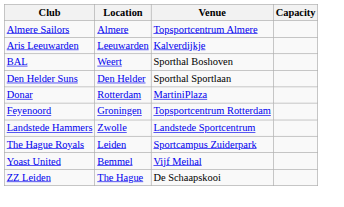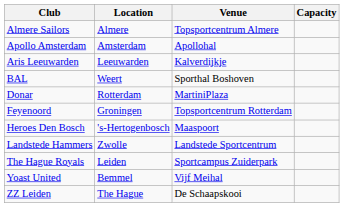+ row: Apollo Amsterdam | Amsterdam | Apollohal
- row: Den Helder Suns | Den Helder | Sporthal Sportlaan
+ row: Heroes Den Bosch | 's-Hertogenbosch | Maaspoort
